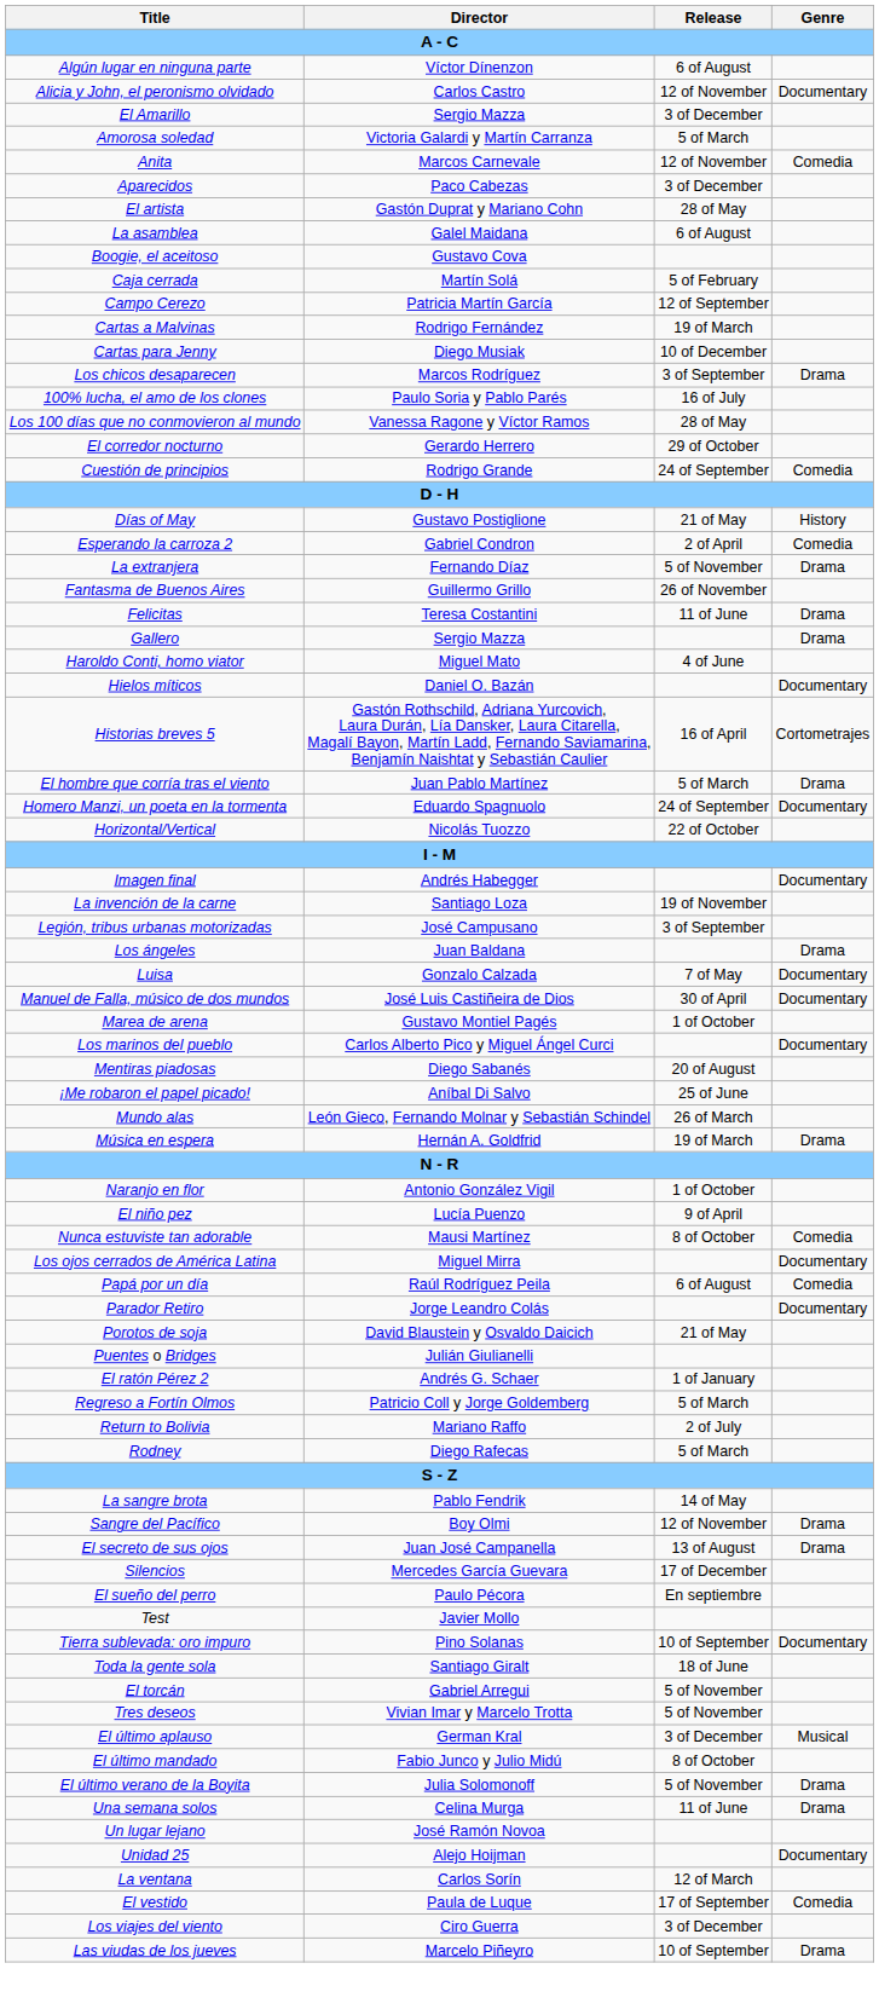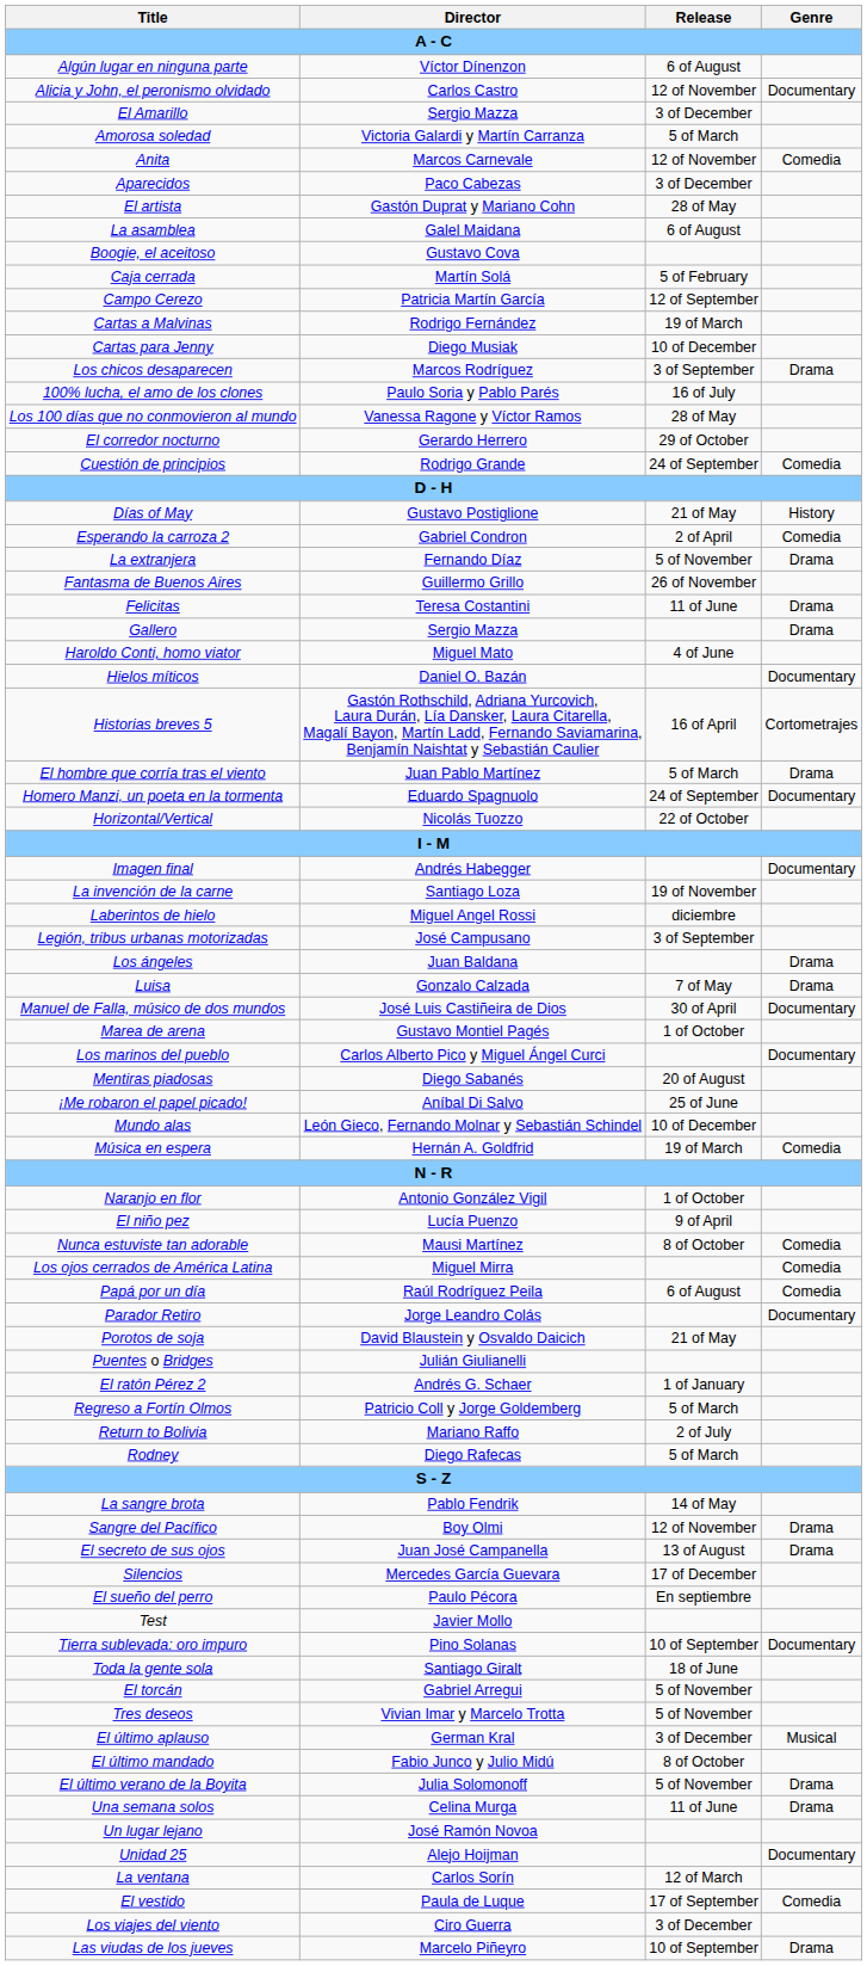+ row: Laberintos de hielo | Miguel Angel Rossi | diciembre
Luisa | Genre: Documentary -> Drama
Mundo alas | Release: 26 of March -> 10 of December
Música en espera | Genre: Drama -> Comedia
Los ojos cerrados de América Latina | Genre: Documentary -> Comedia
